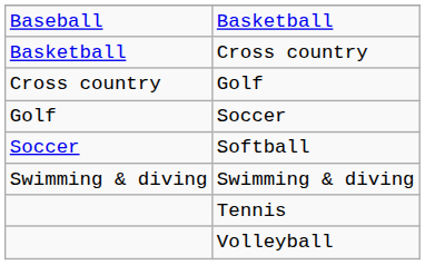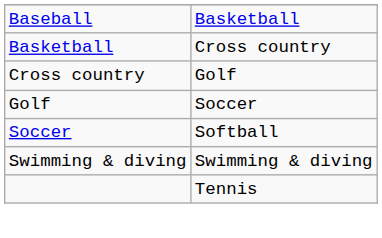- row: Volleyball
